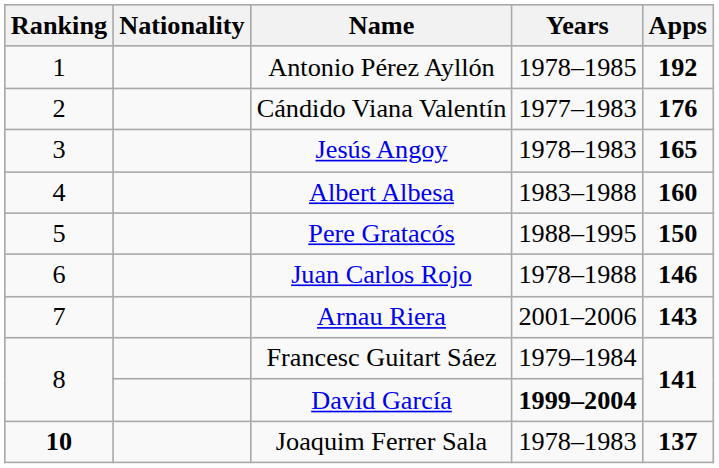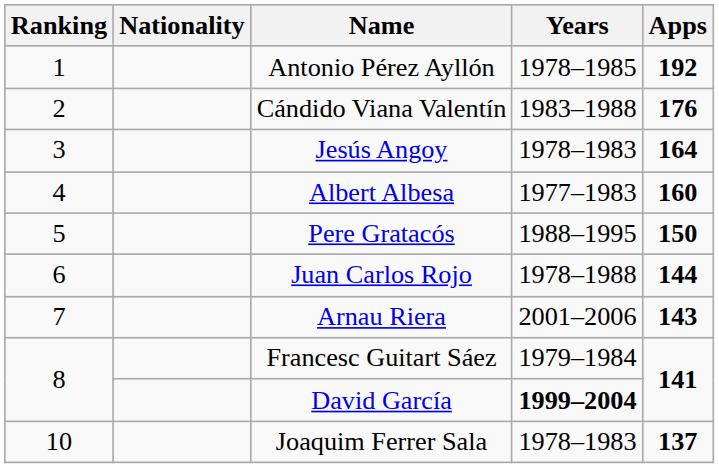Cándido Viana Valentín | Years: 1977–1983 -> 1983–1988
Jesús Angoy | Apps: 165 -> 164
Albert Albesa | Years: 1983–1988 -> 1977–1983
Juan Carlos Rojo | Apps: 146 -> 144
Joaquim Ferrer Sala | Ranking: bold -> normal
